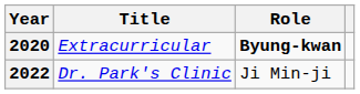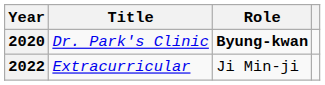2020 | Title: Extracurricular -> Dr. Park's Clinic
2022 | Title: Dr. Park's Clinic -> Extracurricular
